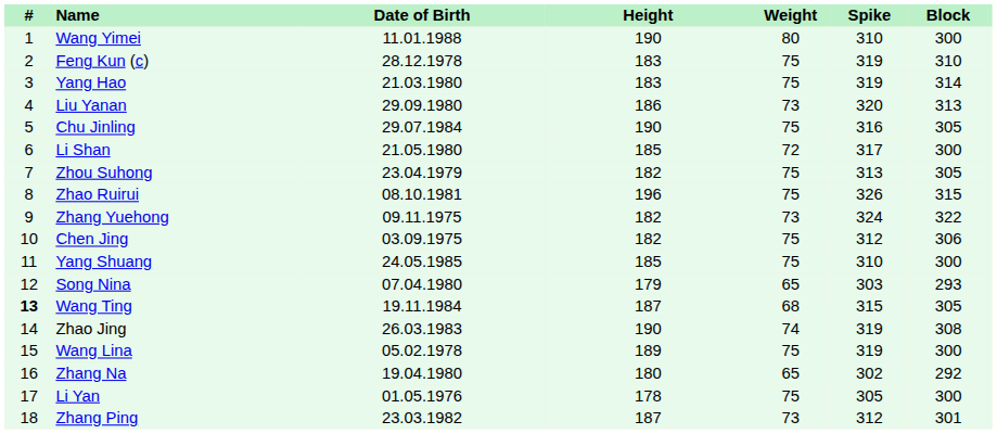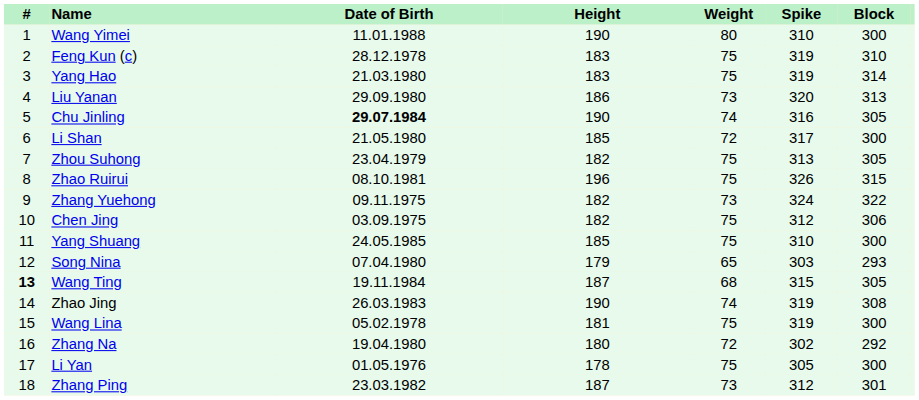Chu Jinling | Date of Birth: normal -> bold
Chu Jinling | Weight: 75 -> 74
Wang Lina | Height: 189 -> 181
Zhang Na | Weight: 65 -> 72
